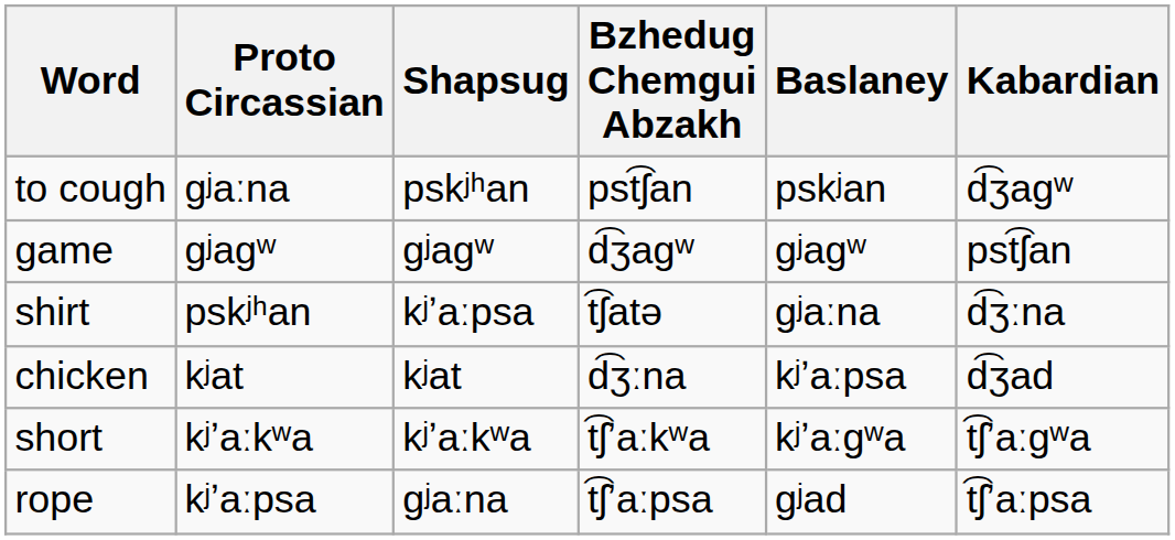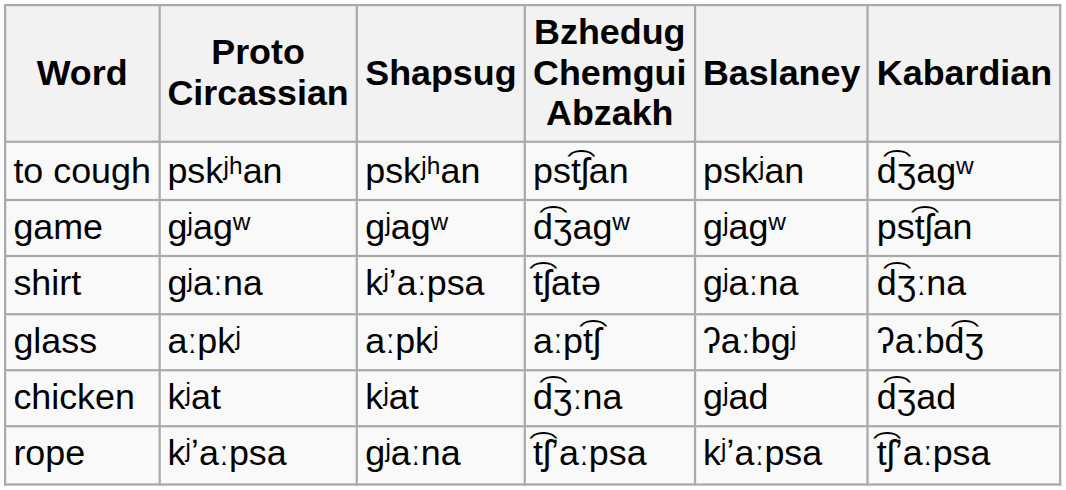to cough | Proto Circassian: ɡʲaːna -> pskʲʰan
shirt | Proto Circassian: pskʲʰan -> ɡʲaːna
+ row: glass | aːpkʲ | aːpkʲ | aːpt͡ʃ | ʔaːbɡʲ | ʔaːbd͡ʒ
chicken | Baslaney: kʲʼaːpsa -> ɡʲad
- row: short | kʲʼaːkʷa | kʲʼaːkʷa | t͡ʃʼaːkʷa | kʲʼaːɡʷa | t͡ʃʼaːɡʷa
rope | Baslaney: ɡʲad -> kʲʼaːpsa
